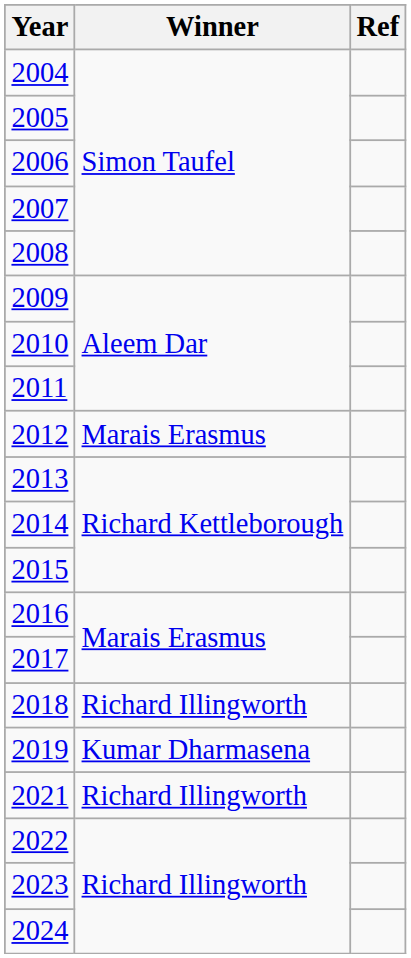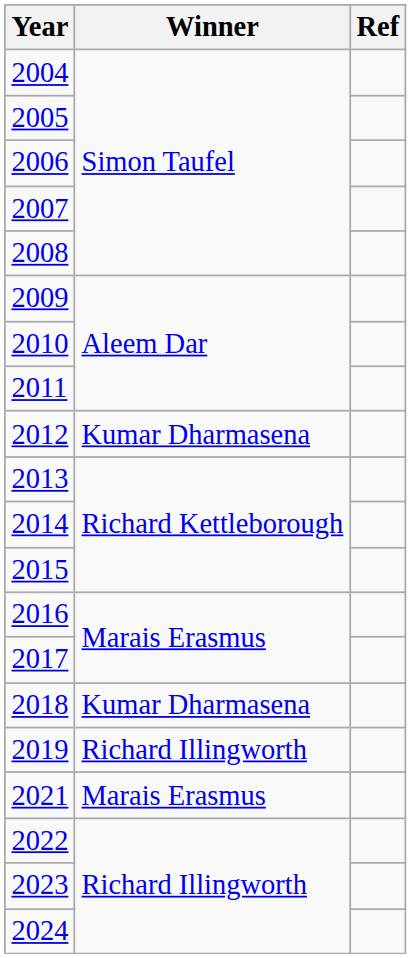2012 | Winner: Marais Erasmus -> Kumar Dharmasena
2018 | Winner: Richard Illingworth -> Kumar Dharmasena
2019 | Winner: Kumar Dharmasena -> Richard Illingworth
2021 | Winner: Richard Illingworth -> Marais Erasmus
